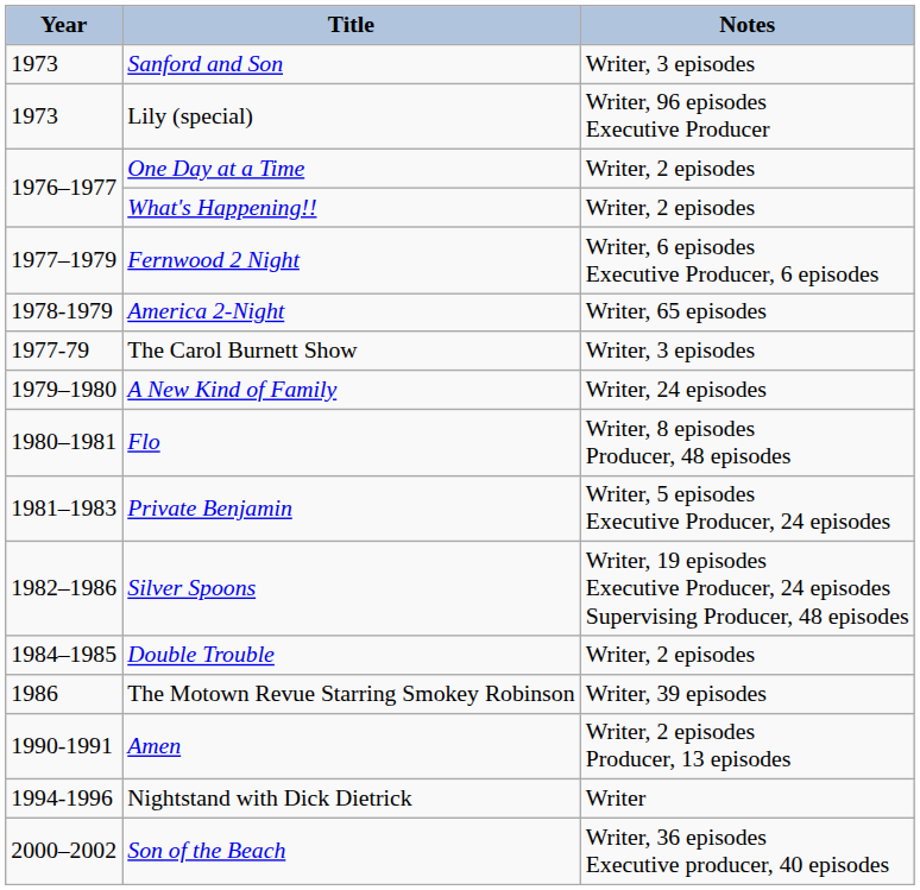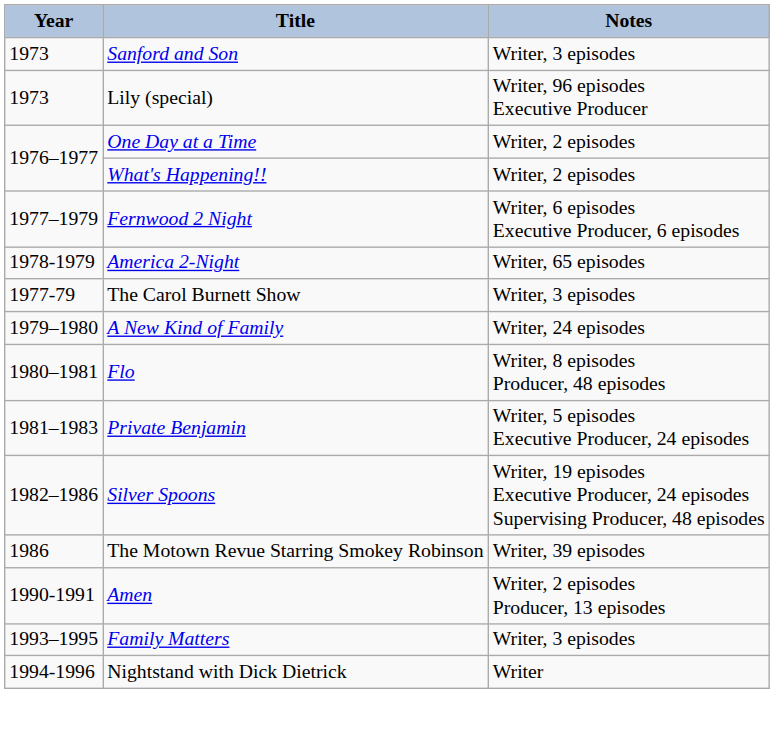- row: 1984–1985 | Double Trouble | Writer, 2 episodes
+ row: 1993–1995 | Family Matters | Writer, 3 episodes
- row: 2000–2002 | Son of the Beach | Writer, 36 episodes Executive producer, 40 episodes
